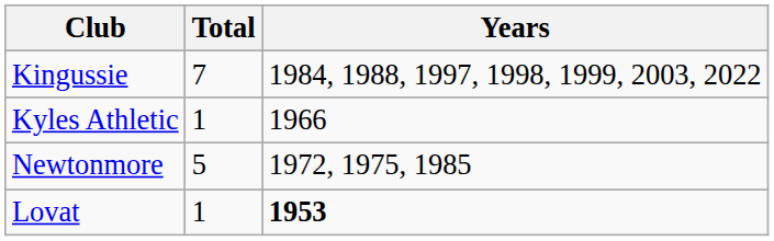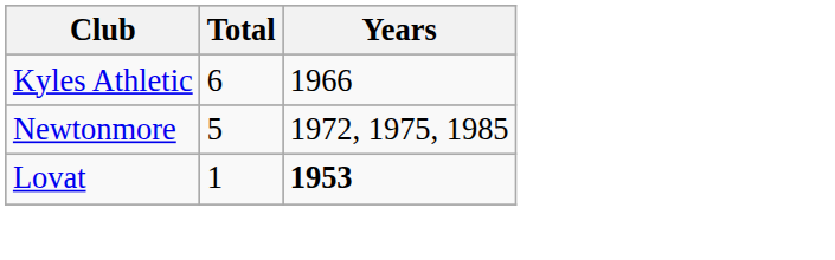- row: Kingussie | 7 | 1984, 1988, 1997, 1998, 1999, 2003, 2022
Kyles Athletic | Total: 1 -> 6
